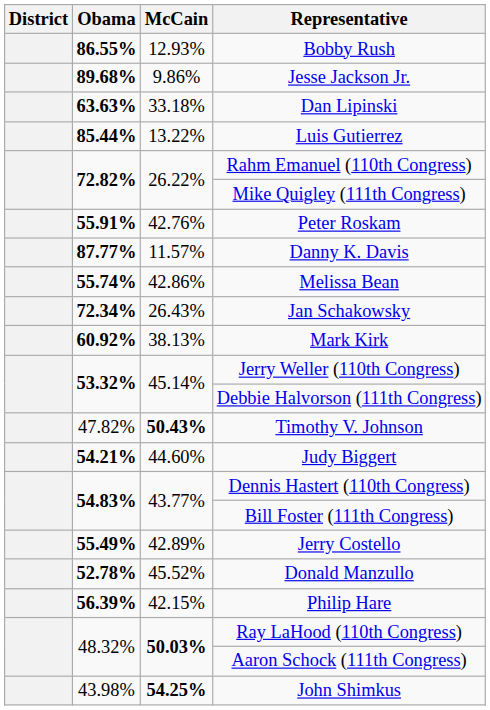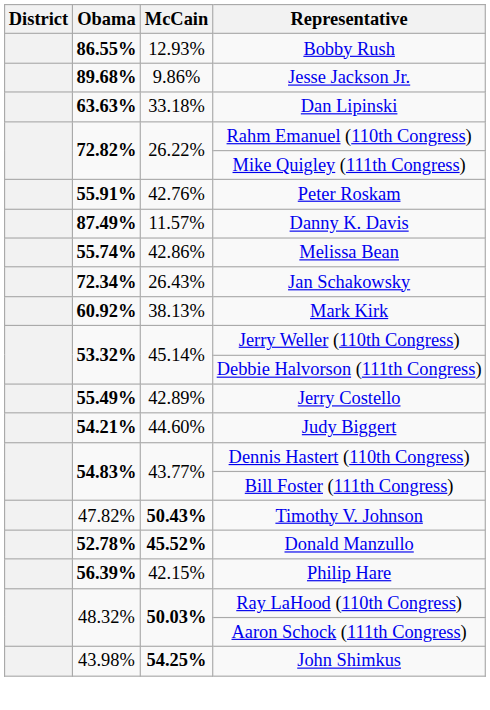- row: 85.44% | 13.22% | Luis Gutierrez
Danny K. Davis | Obama: 87.77% -> 87.49%
rows swapped: Jerry Costello <-> Timothy V. Johnson
Donald Manzullo | McCain: normal -> bold
